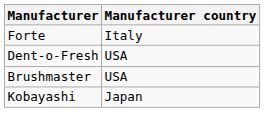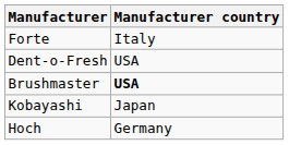Brushmaster | Manufacturer country: normal -> bold
+ row: Hoch | Germany
